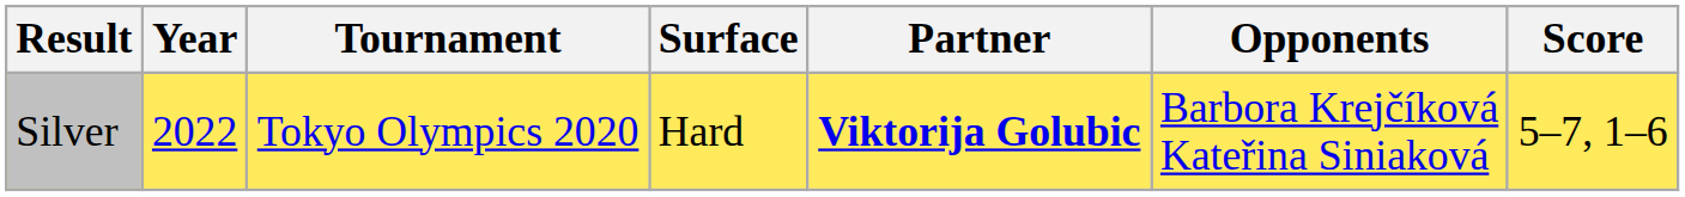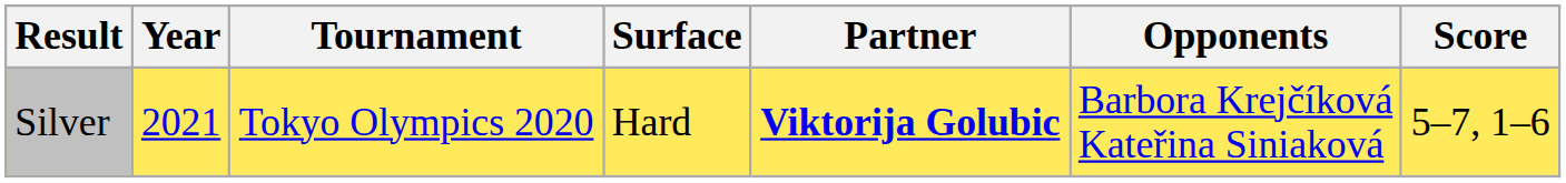Silver | Year: 2022 -> 2021
